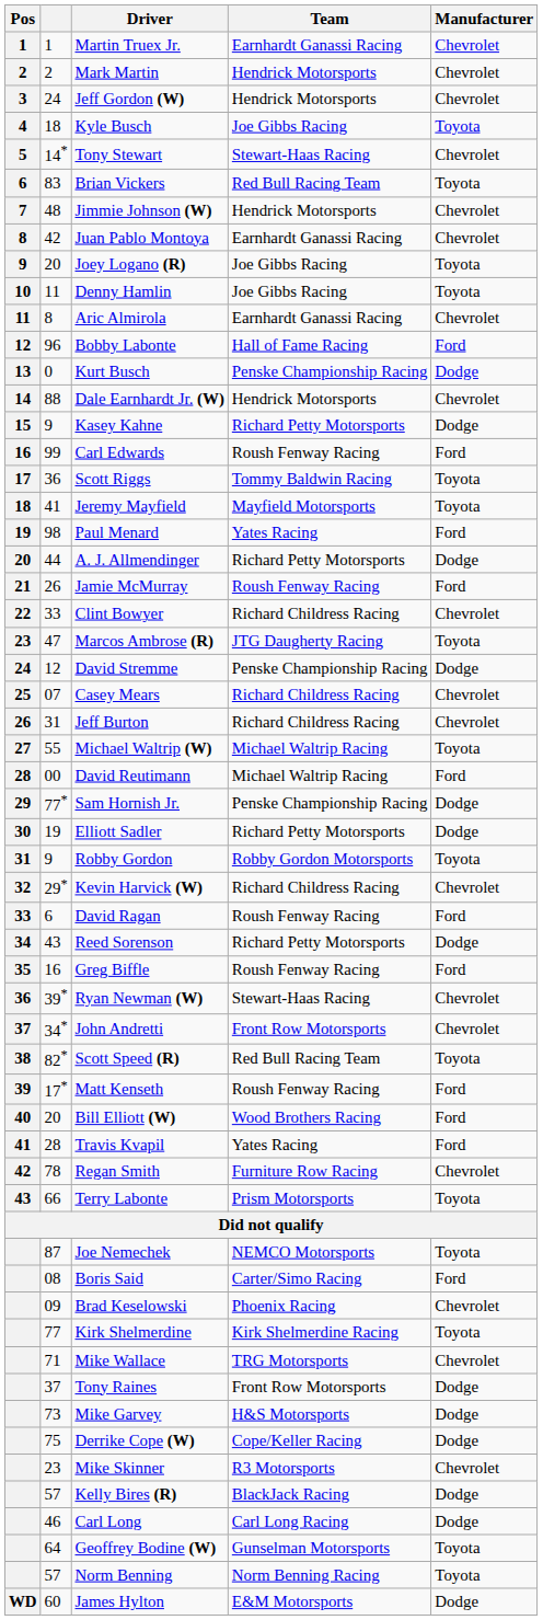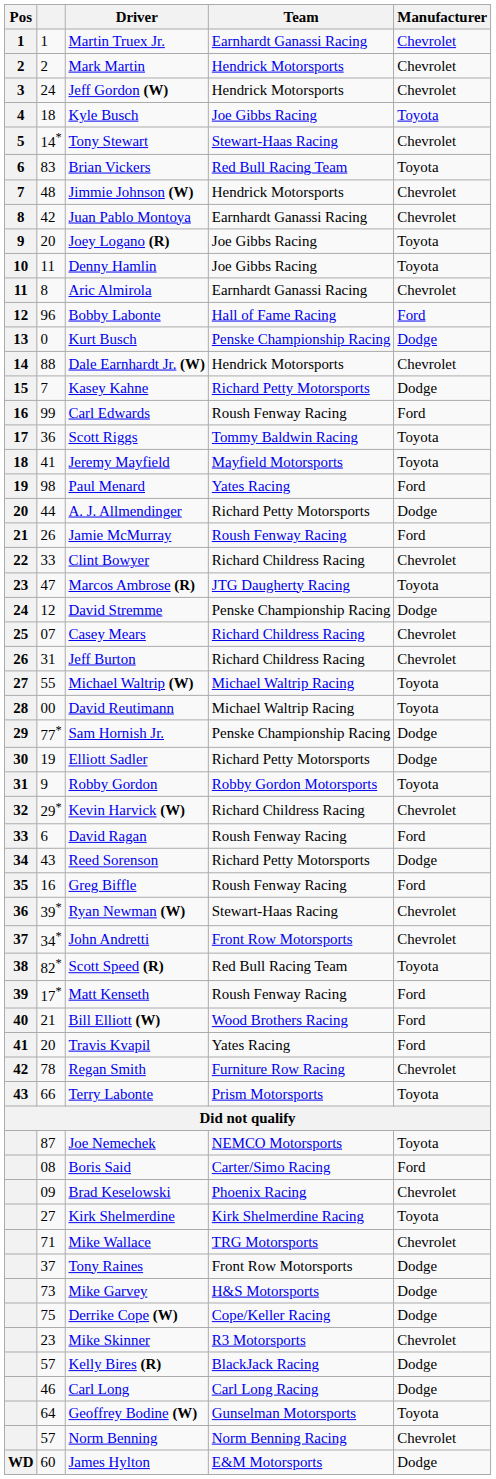Kasey Kahne | column 2: 9 -> 7
David Reutimann | Manufacturer: Ford -> Toyota
Bill Elliott (W) | column 2: 20 -> 21
Travis Kvapil | column 2: 28 -> 20
Kirk Shelmerdine | column 2: 77 -> 27
Norm Benning | Manufacturer: Toyota -> Chevrolet
